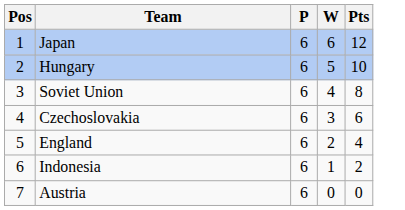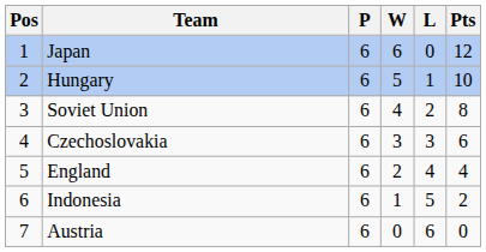+ column: L | 0 | 1 | 2 | 3 | 4 | 5 | 6
